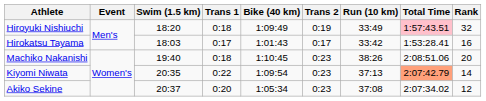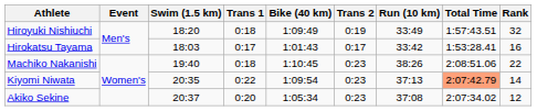Hiroyuki Nishiuchi | Total Time: pink background -> no background
Machiko Nakanishi | Rank: 20 -> 22
